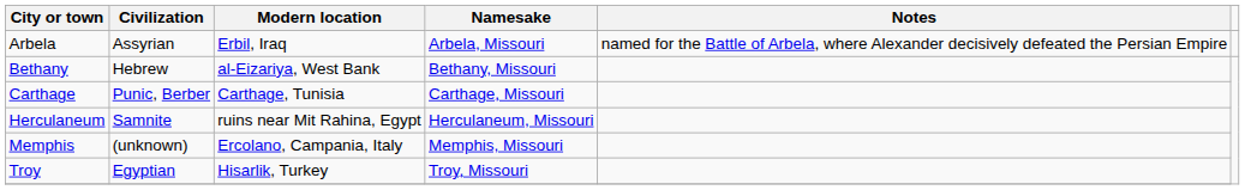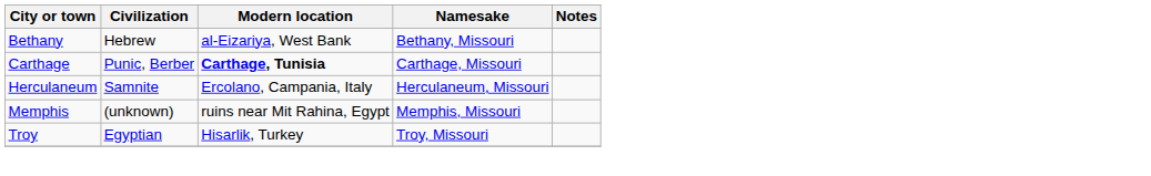- row: Arbela | Assyrian | Erbil, Iraq | Arbela, Missouri | named for the Battle of Arbela, where Alexander decisively defeated the Persian Empire
Carthage | Modern location: normal -> bold
Herculaneum | Modern location: ruins near Mit Rahina, Egypt -> Ercolano, Campania, Italy
Memphis | Modern location: Ercolano, Campania, Italy -> ruins near Mit Rahina, Egypt
